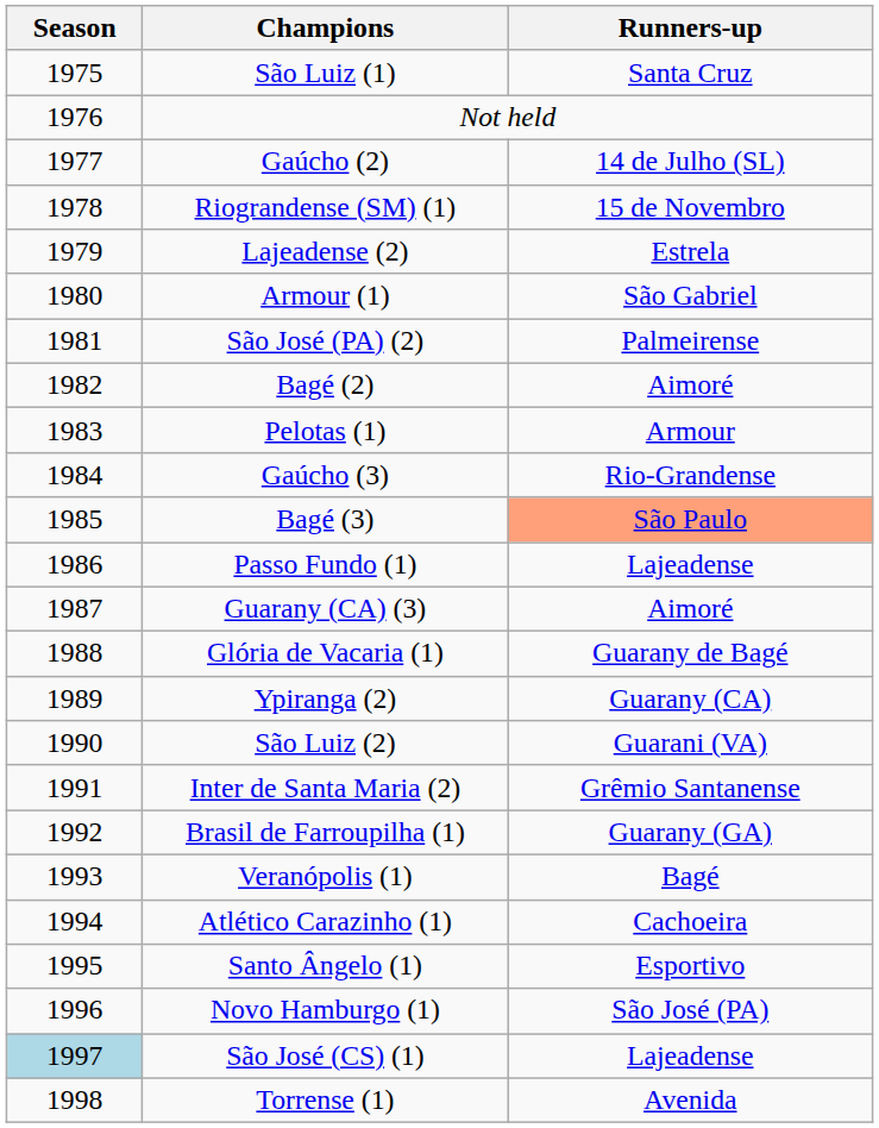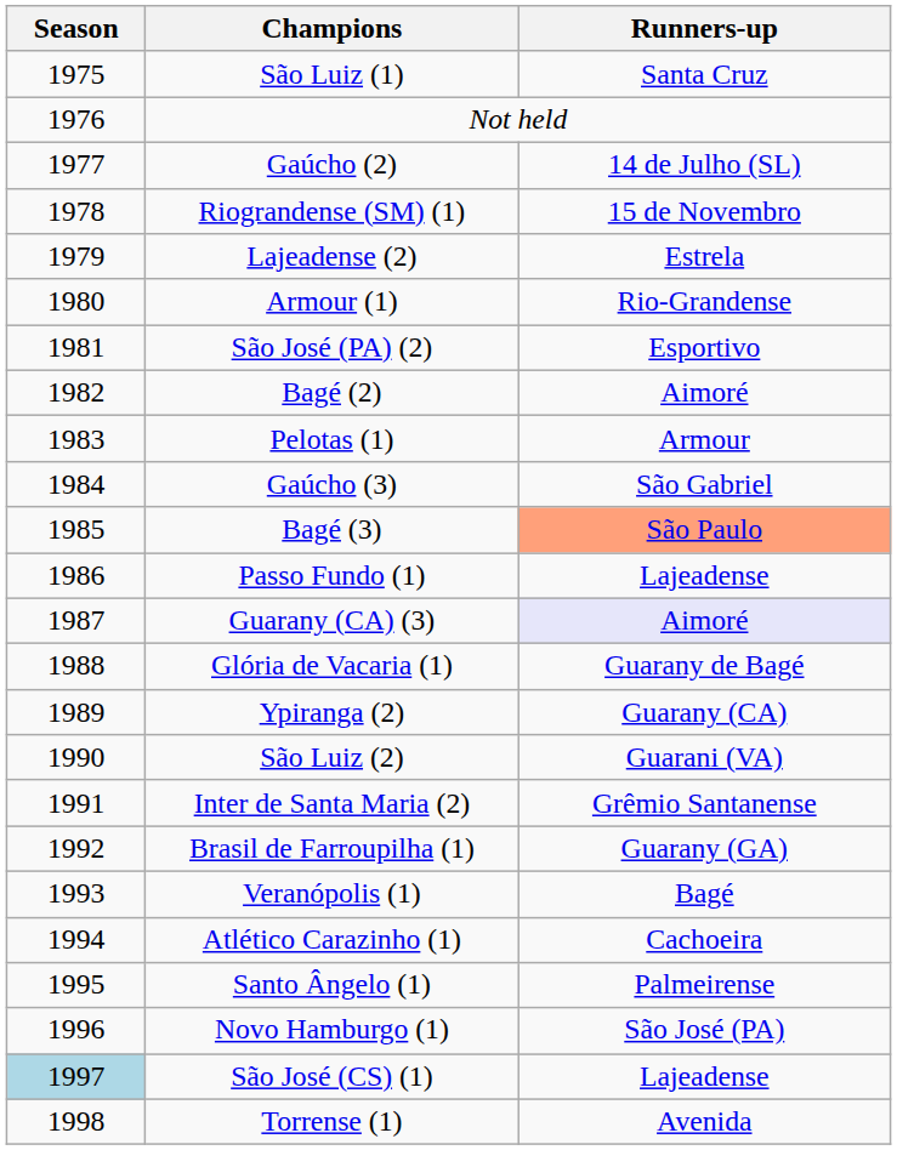Armour (1) | Runners-up: São Gabriel -> Rio-Grandense
São José (PA) (2) | Runners-up: Palmeirense -> Esportivo
Gaúcho (3) | Runners-up: Rio-Grandense -> São Gabriel
Guarany (CA) (3) | Runners-up: no background -> lavender background
Santo Ângelo (1) | Runners-up: Esportivo -> Palmeirense
